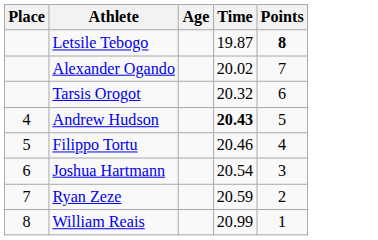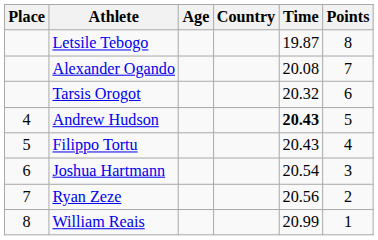+ column: Country
Letsile Tebogo | Points: bold -> normal
Alexander Ogando | Time: 20.02 -> 20.08
Filippo Tortu | Time: 20.46 -> 20.43
Ryan Zeze | Time: 20.59 -> 20.56
